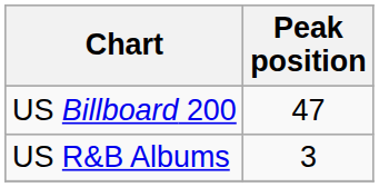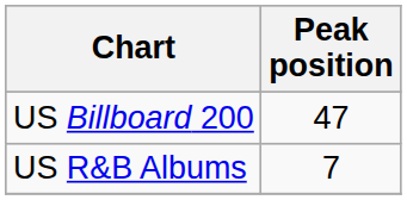US R&B Albums | Peak position: 3 -> 7
